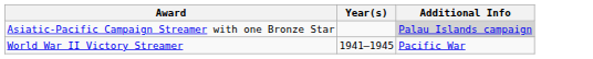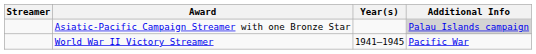+ column: Streamer
